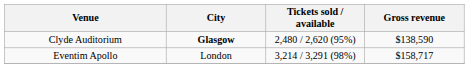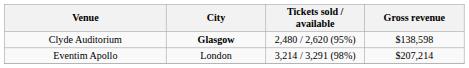Clyde Auditorium | Gross revenue: $138,590 -> $138,598
Eventim Apollo | Gross revenue: $158,717 -> $207,214
